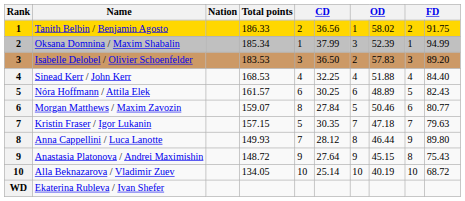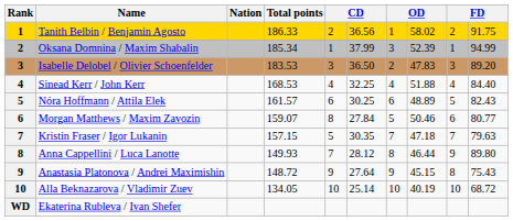Isabelle Delobel / Olivier Schoenfelder | column 8: 57.83 -> 47.83
